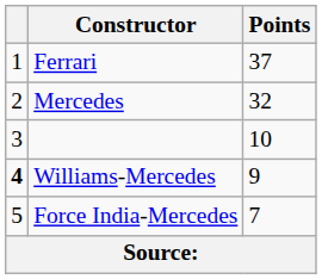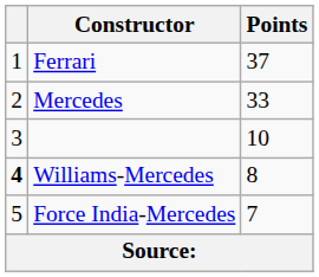Mercedes | Points: 32 -> 33
Williams-Mercedes | Points: 9 -> 8
